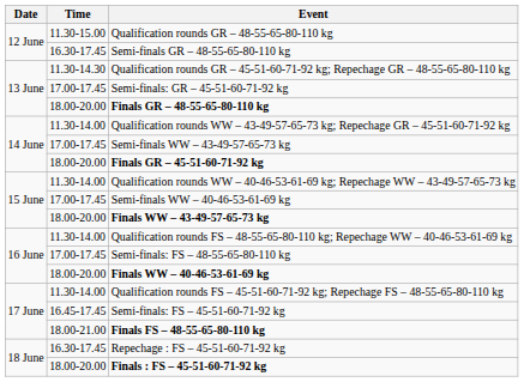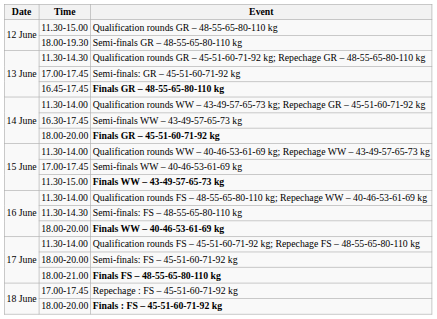Semi-finals GR – 48-55-65-80-110 kg | Time: 16.30-17.45 -> 18.00-19.30
Finals GR – 48-55-65-80-110 kg | Time: 18.00-20.00 -> 16.45-17.45
Semi-finals WW – 43-49-57-65-73 kg | Time: 17.00-17.45 -> 16.30-17.45
Finals WW – 43-49-57-65-73 kg | Time: 18.00-20.00 -> 11.30-15.00
Semi-finals: FS – 48-55-65-80-110 kg | Time: 17.00-17.45 -> 11.30-14.30
Semi-finals: FS – 45-51-60-71-92 kg | Time: 16.45-17.45 -> 18.00-20.00
Repechage : FS – 45-51-60-71-92 kg | Time: 16.30-17.45 -> 17.00-17.45
